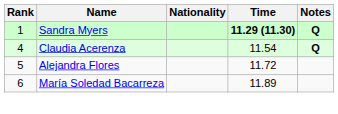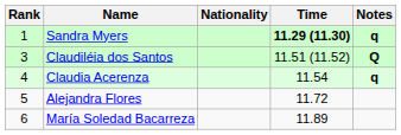Sandra Myers | Notes: Q -> q
+ row: 3 | Claudiléia dos Santos | 11.51 (11.52) | Q
Claudia Acerenza | Notes: Q -> q
